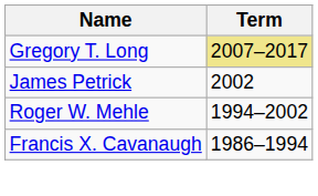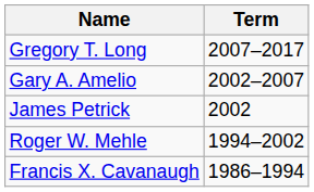Gregory T. Long | Term: khaki background -> no background
+ row: Gary A. Amelio | 2002–2007
